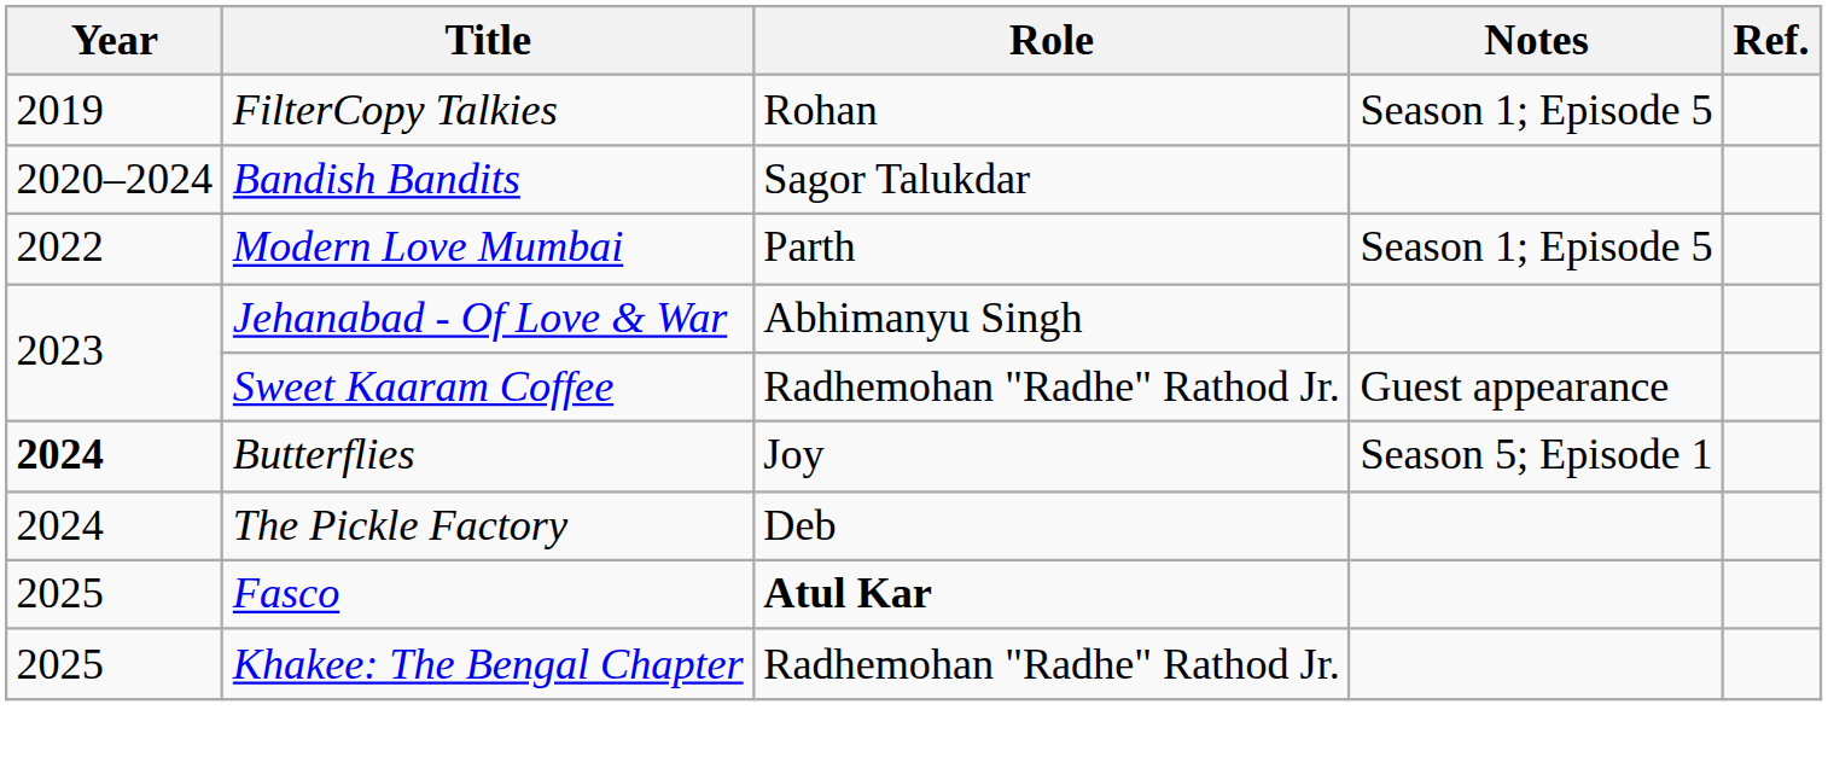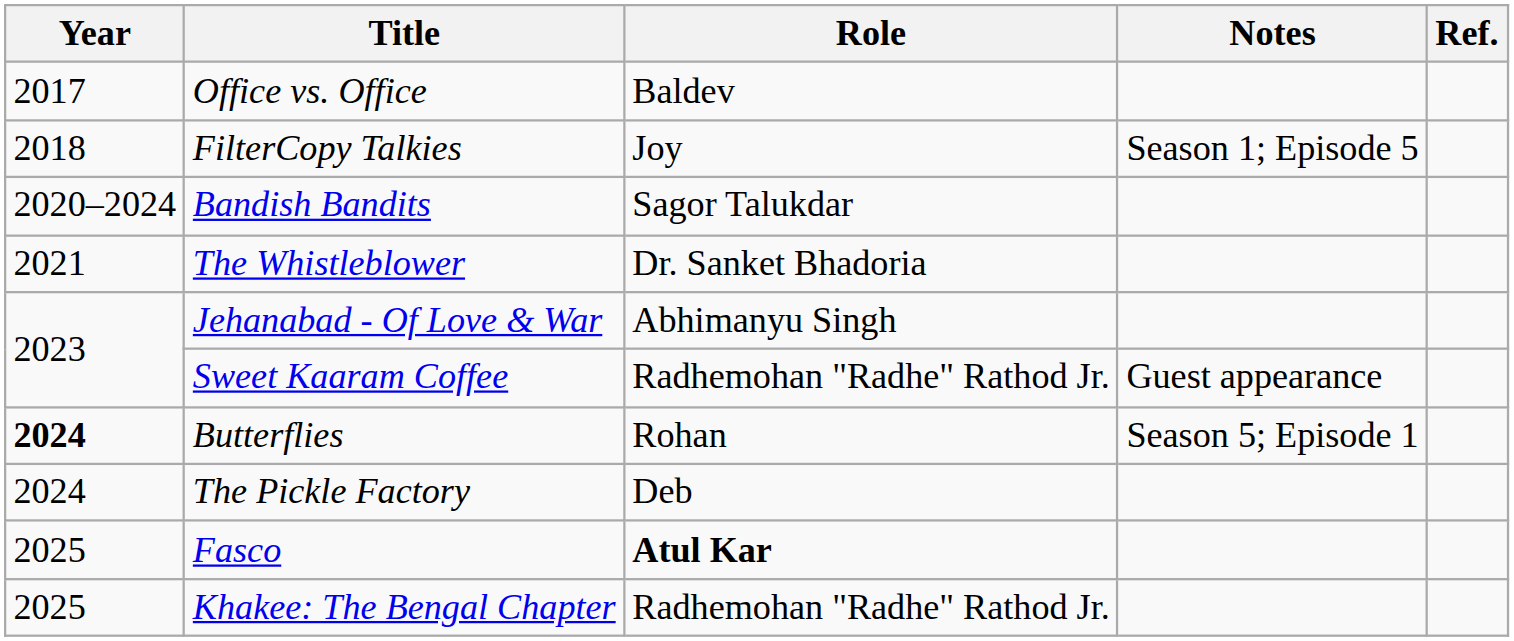+ row: 2017 | Office vs. Office | Baldev
FilterCopy Talkies | Year: 2019 -> 2018
FilterCopy Talkies | Role: Rohan -> Joy
+ row: 2021 | The Whistleblower | Dr. Sanket Bhadoria
- row: 2022 | Modern Love Mumbai | Parth | Season 1; Episode 5
Butterflies | Role: Joy -> Rohan
